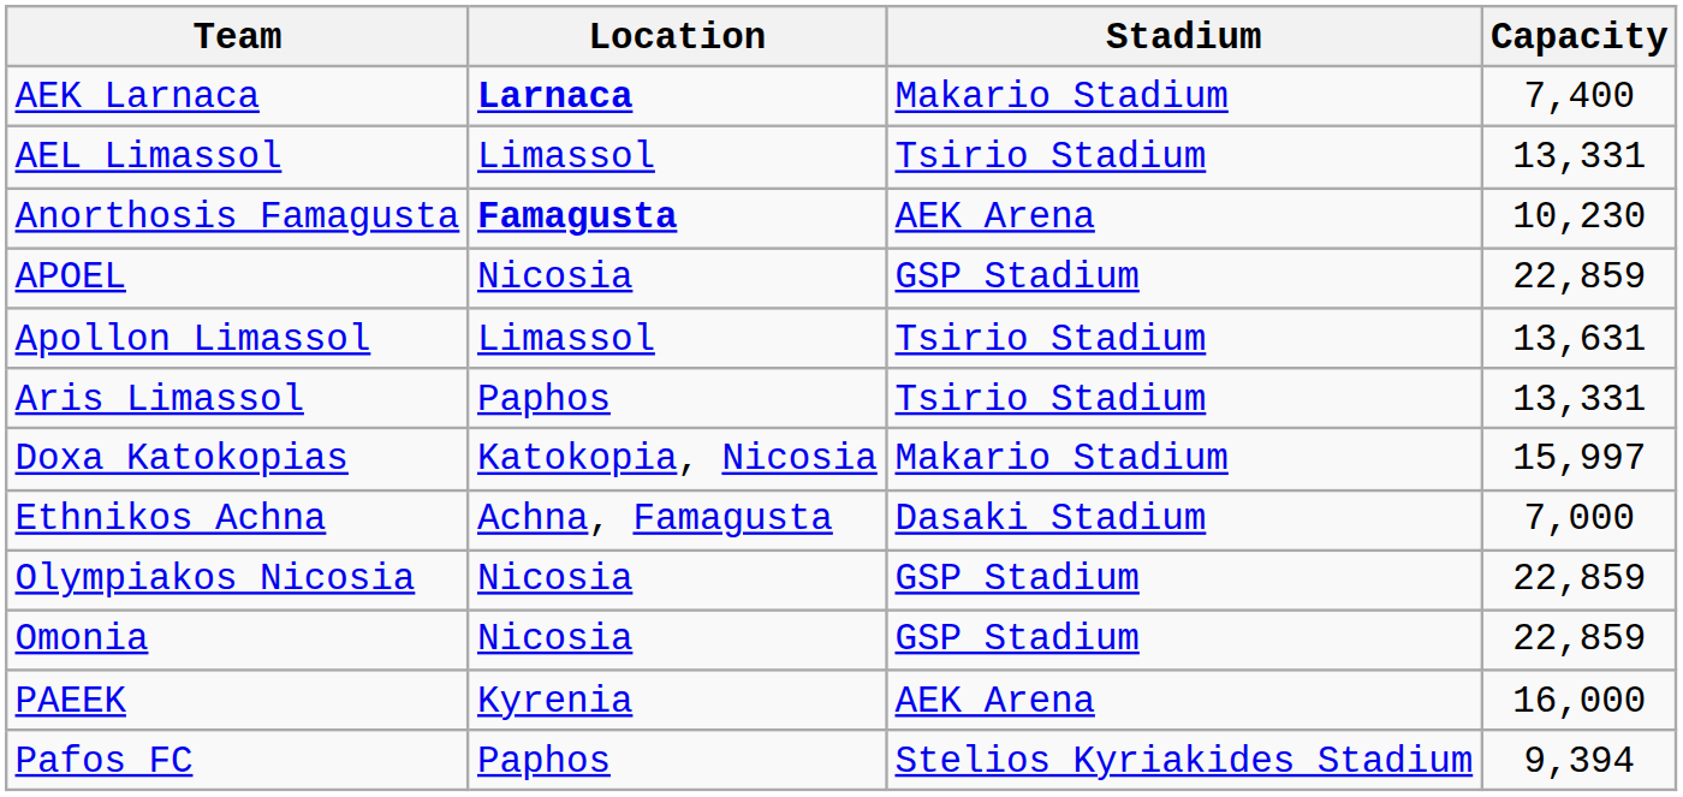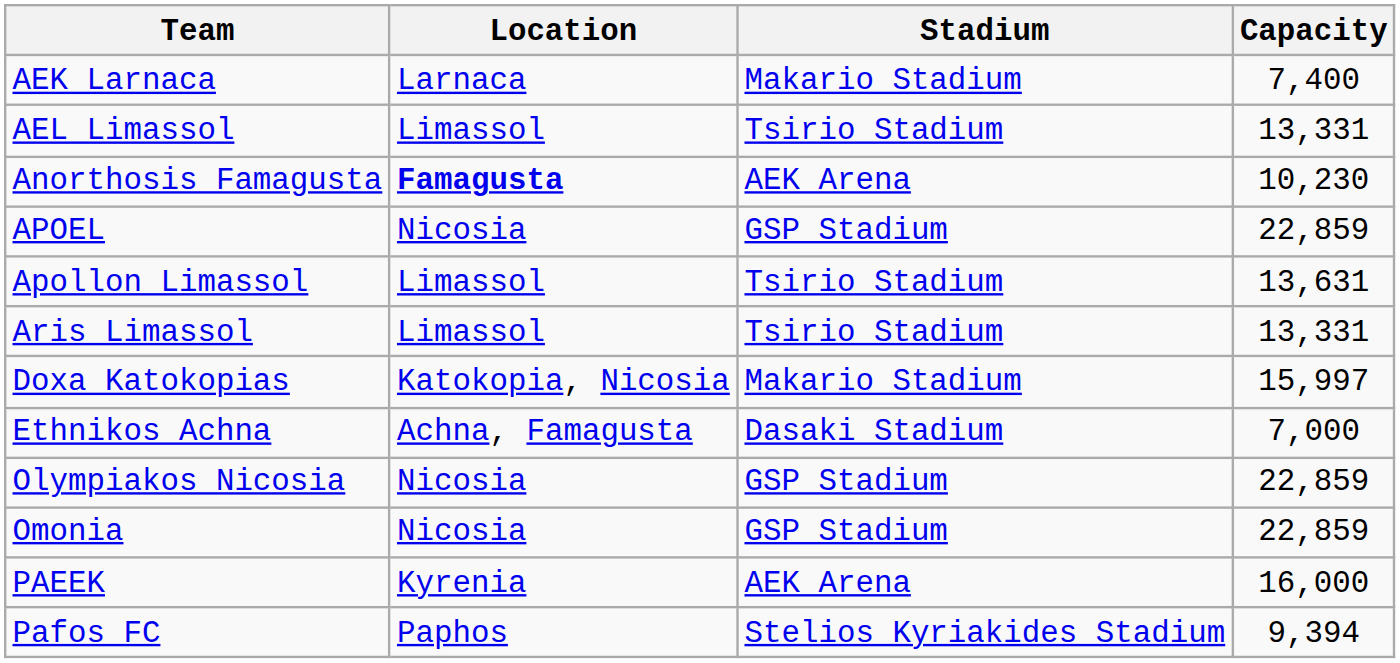AEK Larnaca | Location: bold -> normal
Aris Limassol | Location: Paphos -> Limassol
